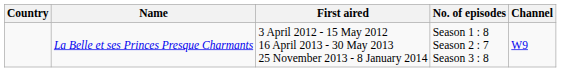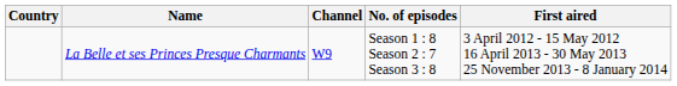columns swapped: Channel <-> First aired
